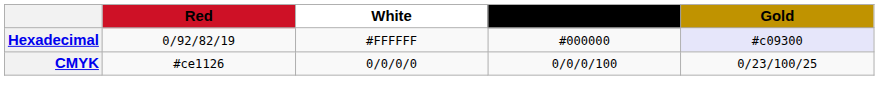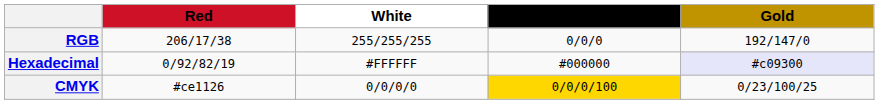+ row: RGB | 206/17/38 | 255/255/255 | 0/0/0 | 192/147/0
CMYK | Black: no background -> gold background
